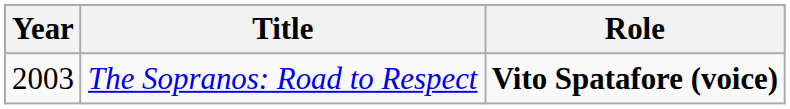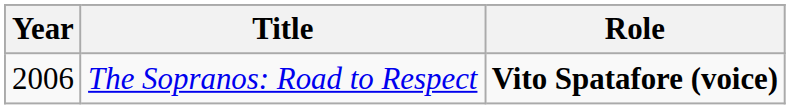The Sopranos: Road to Respect | Year: 2003 -> 2006
